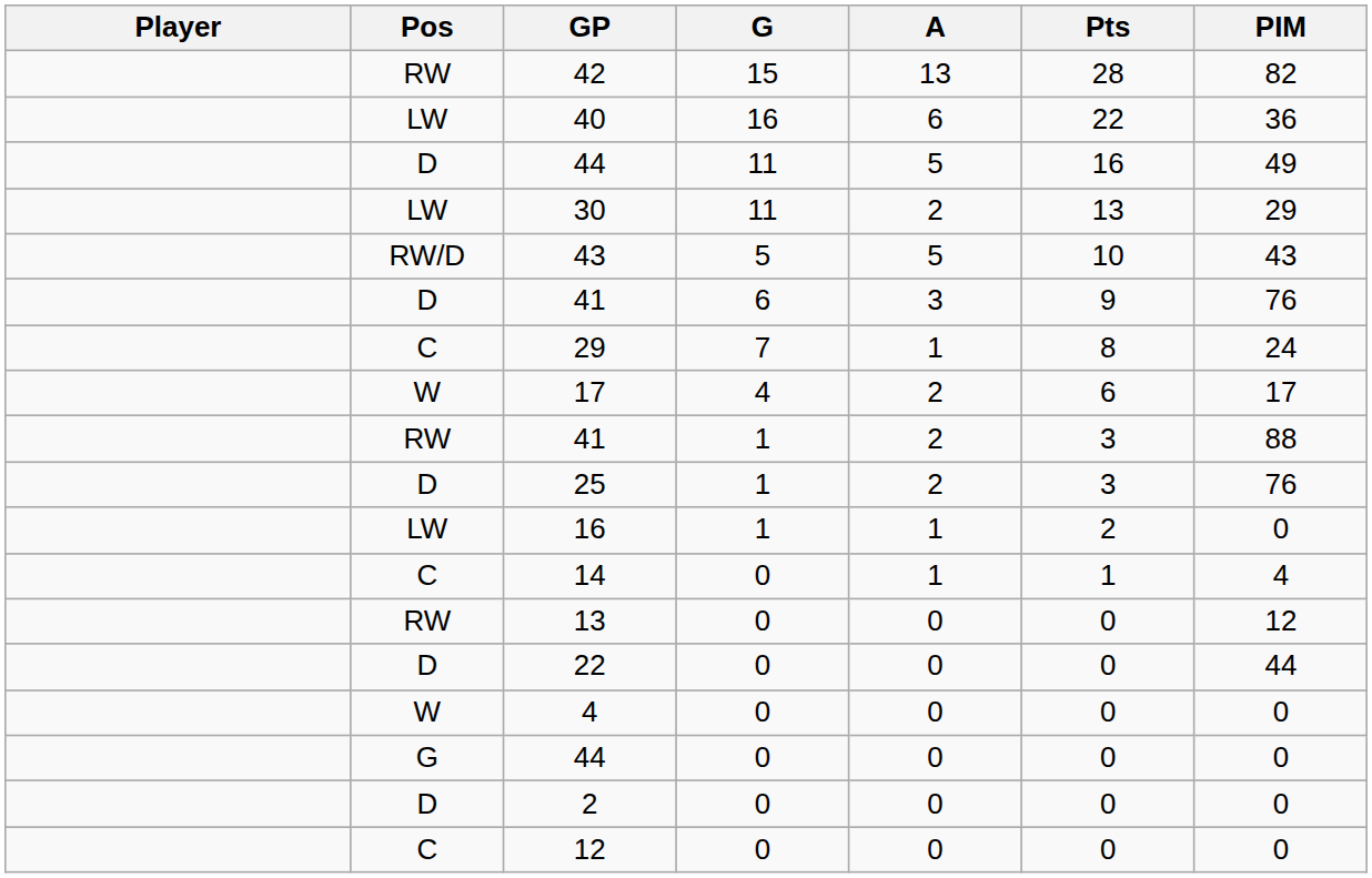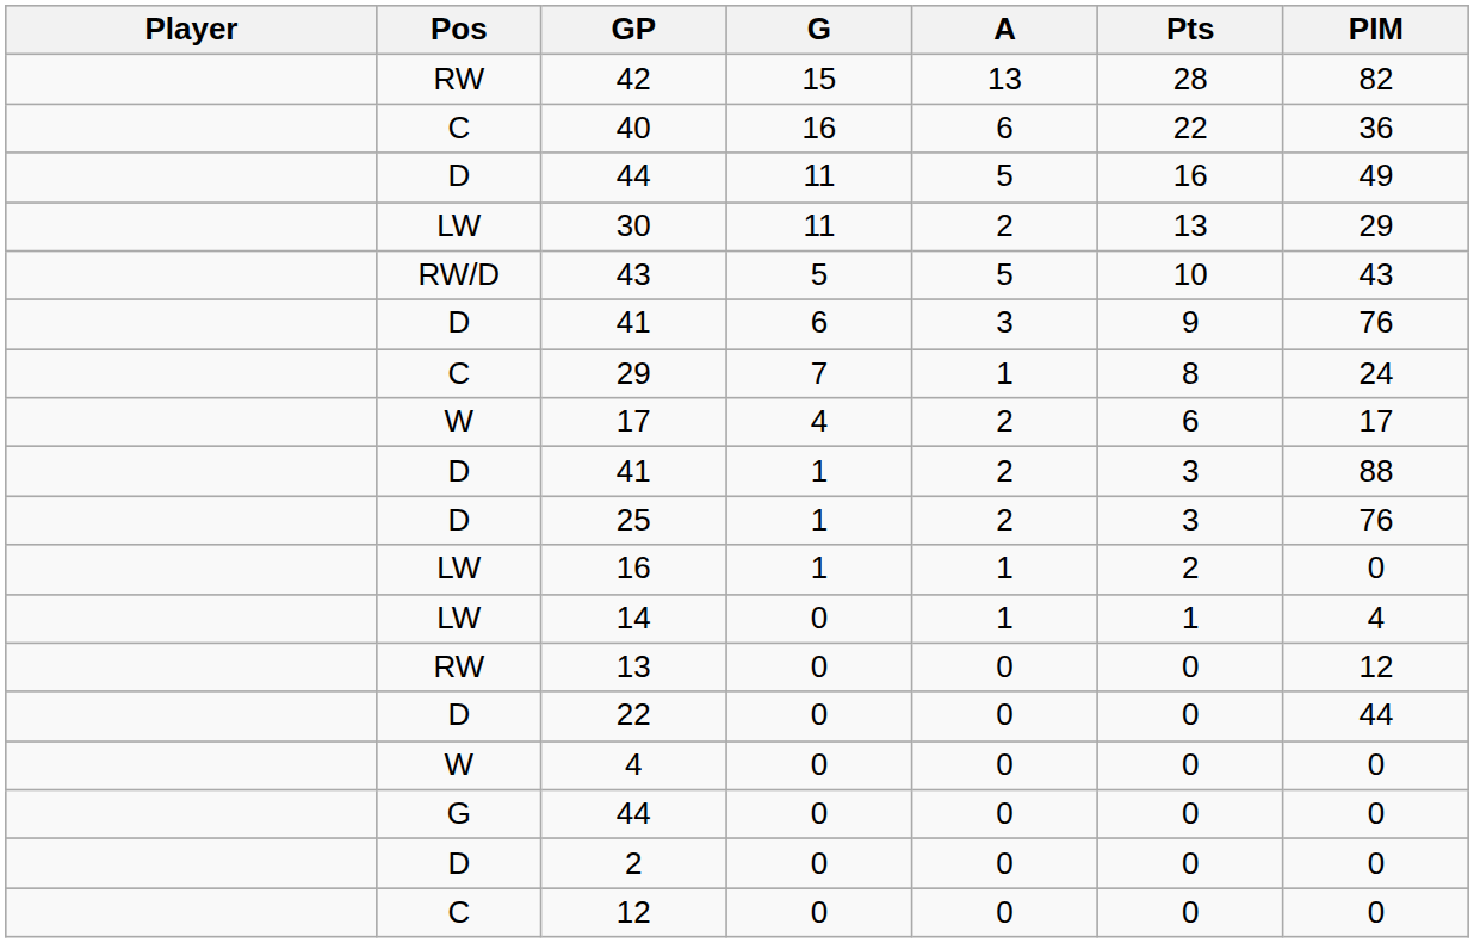40 | Pos: LW -> C
41 / 1 | Pos: RW -> D
14 | Pos: C -> LW
